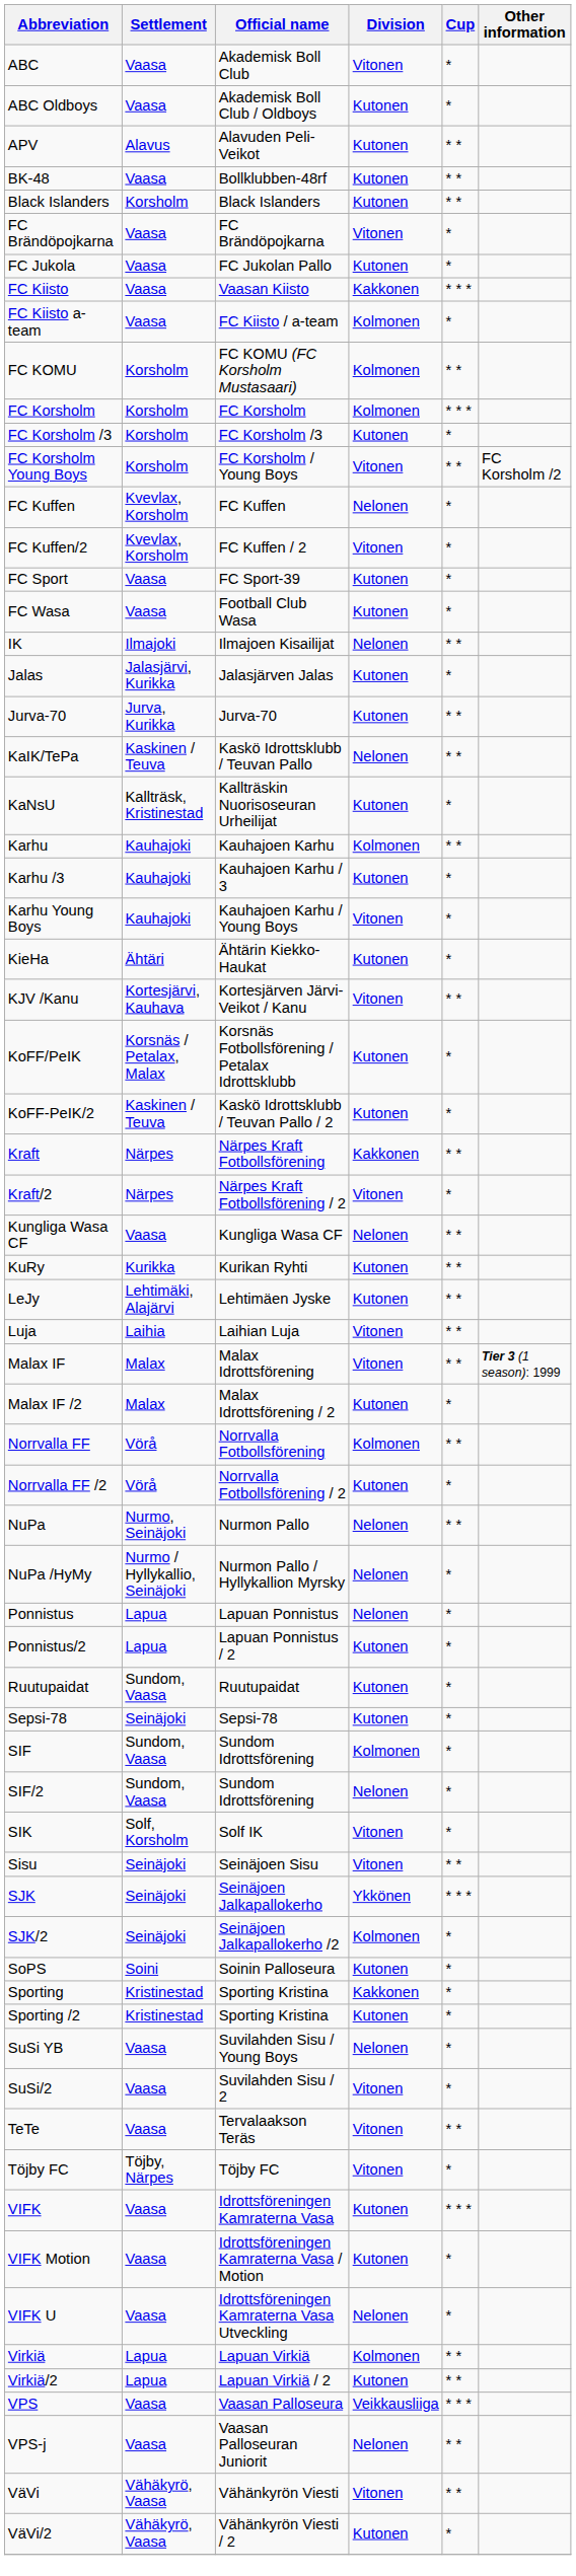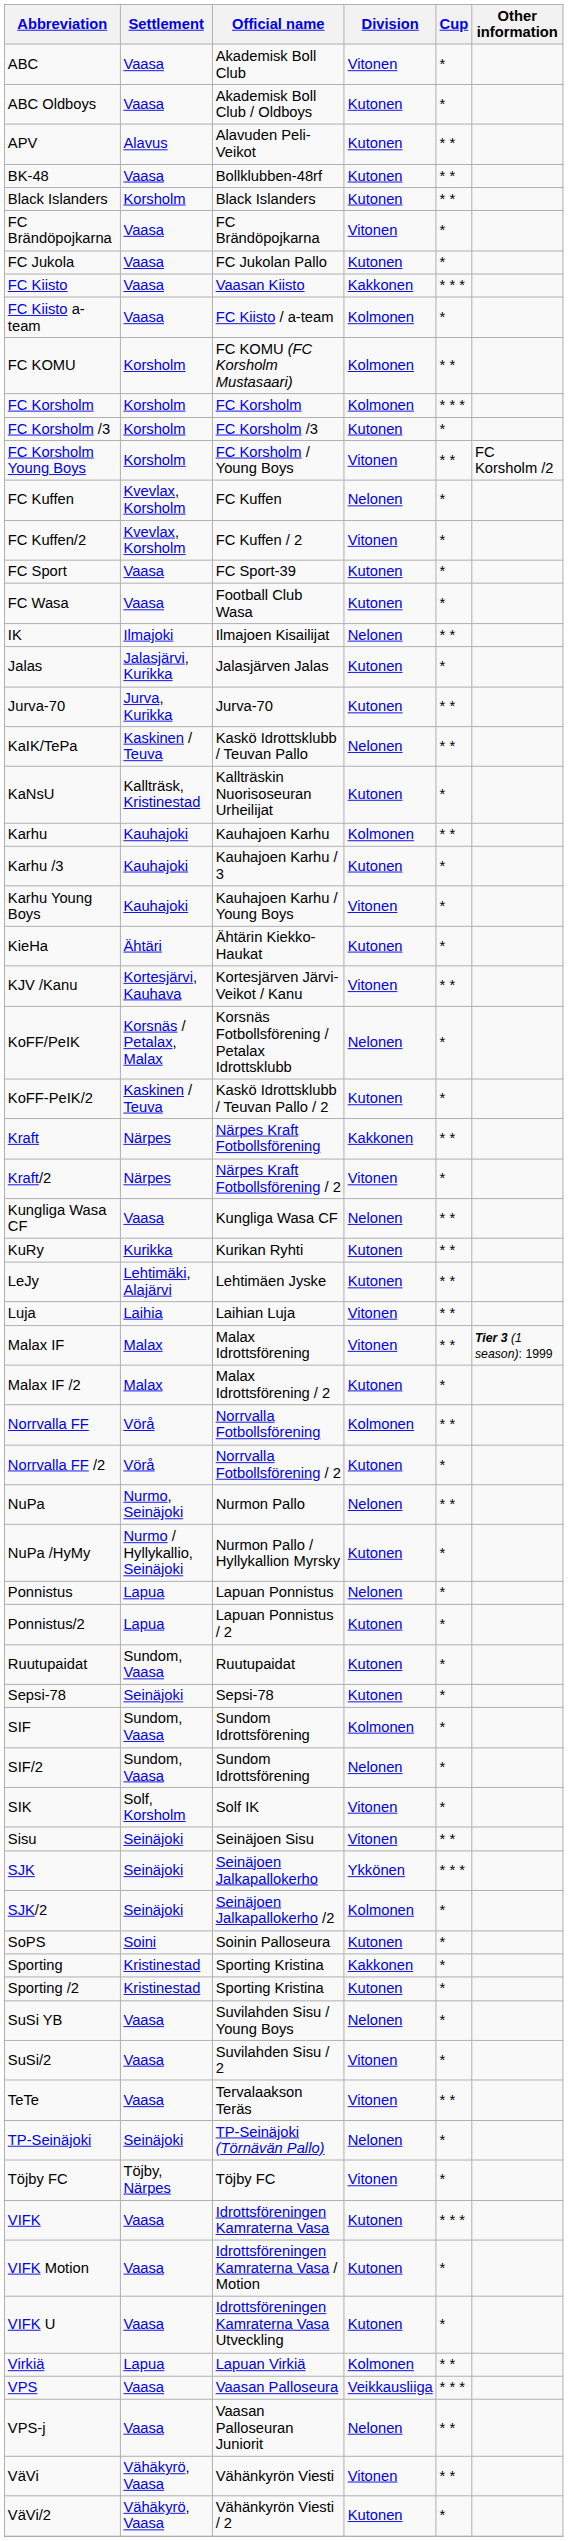KoFF/PeIK | Division: Kutonen -> Nelonen
NuPa /HyMy | Division: Nelonen -> Kutonen
+ row: TP-Seinäjoki | Seinäjoki | TP-Seinäjoki (Törnävän Pallo) | Nelonen | *
VIFK U | Division: Nelonen -> Kutonen
- row: Virkiä/2 | Lapua | Lapuan Virkiä / 2 | Kutonen | * *
